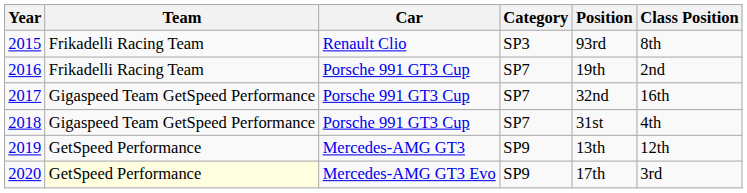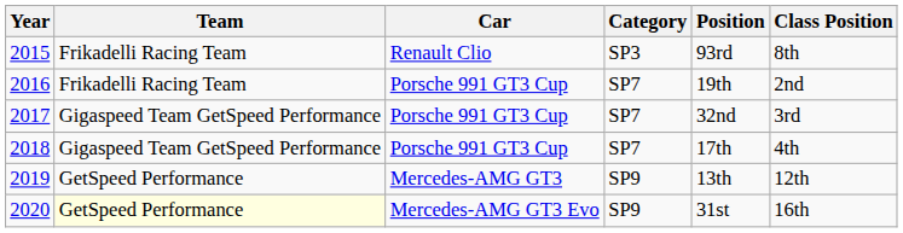2017 | Class Position: 16th -> 3rd
2018 | Position: 31st -> 17th
2020 | Position: 17th -> 31st
2020 | Class Position: 3rd -> 16th
